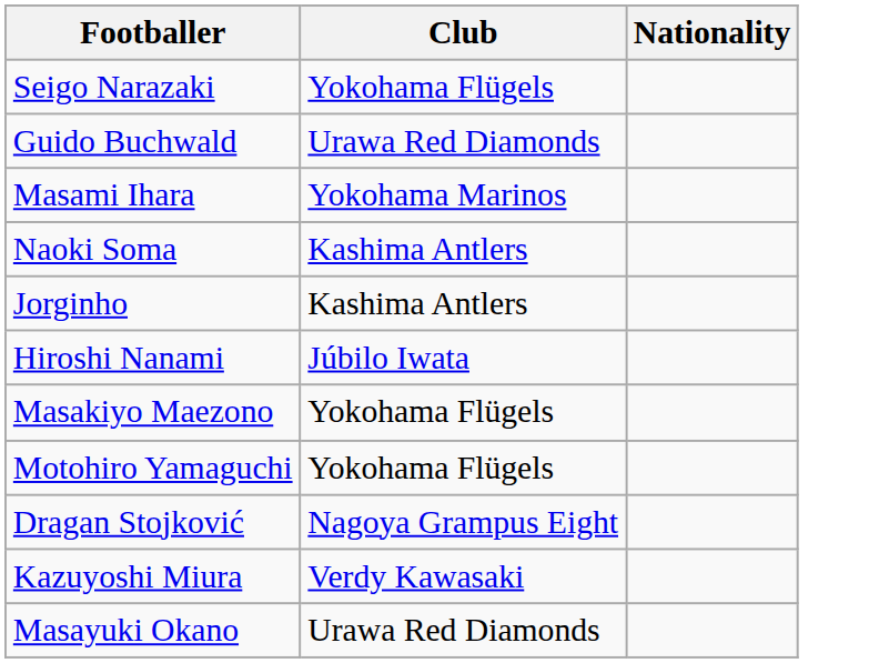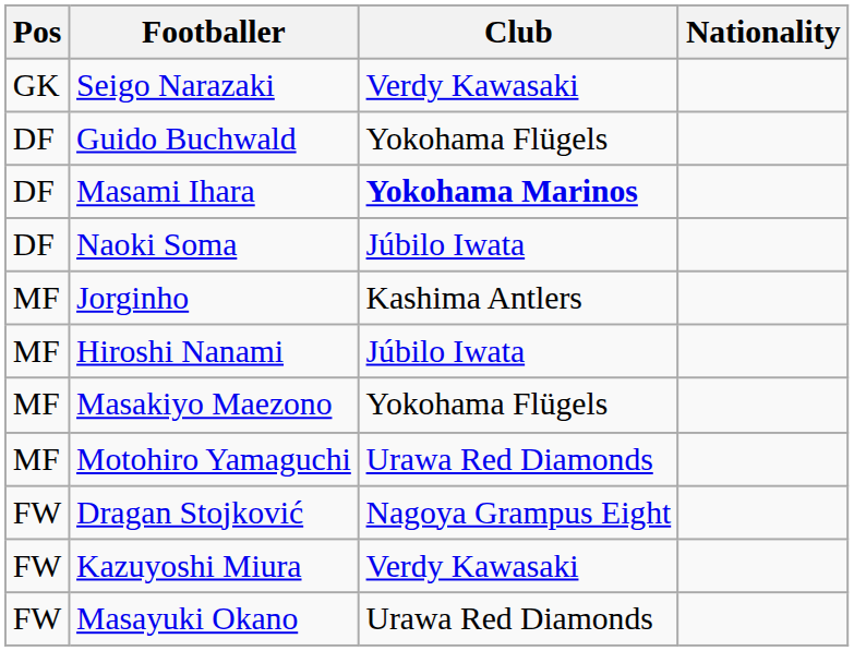+ column: Pos | GK | DF | DF | DF | MF | MF | MF | MF | FW | FW | FW
Seigo Narazaki | Club: Yokohama Flügels -> Verdy Kawasaki
Guido Buchwald | Club: Urawa Red Diamonds -> Yokohama Flügels
Masami Ihara | Club: normal -> bold
Naoki Soma | Club: Kashima Antlers -> Júbilo Iwata
Motohiro Yamaguchi | Club: Yokohama Flügels -> Urawa Red Diamonds
